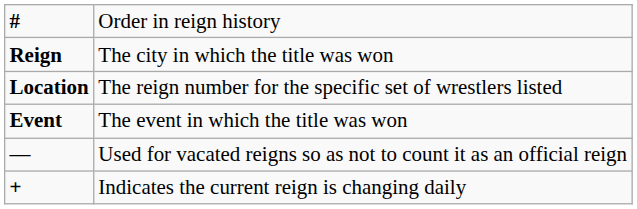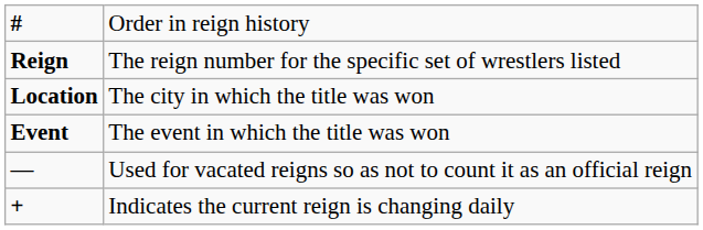Reign | column 2: The city in which the title was won -> The reign number for the specific set of wrestlers listed
Location | column 2: The reign number for the specific set of wrestlers listed -> The city in which the title was won
